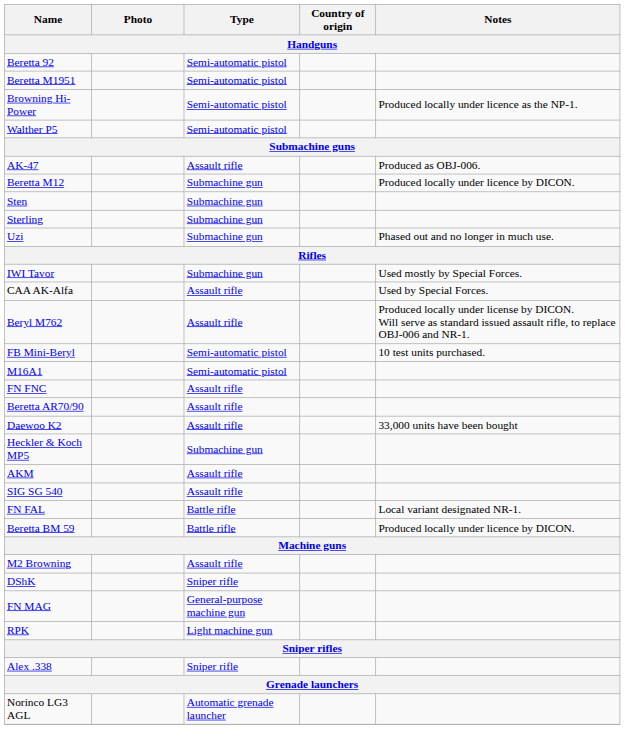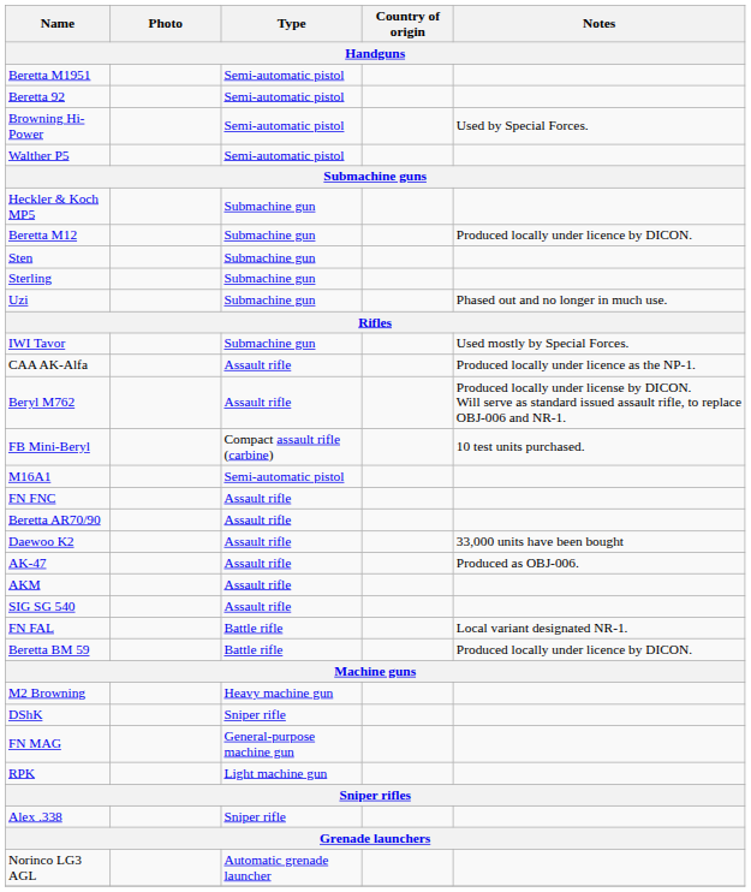rows swapped: Beretta 92 <-> Beretta M1951
Browning Hi-Power | Notes: Produced locally under licence as the NP-1. -> Used by Special Forces.
rows swapped: Heckler & Koch MP5 <-> AK-47
CAA AK-Alfa | Notes: Used by Special Forces. -> Produced locally under licence as the NP-1.
FB Mini-Beryl | Type: Semi-automatic pistol -> Compact assault rifle (carbine)
M2 Browning | Type: Assault rifle -> Heavy machine gun
